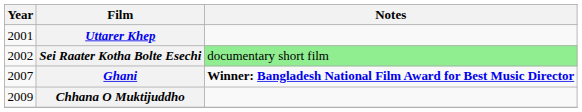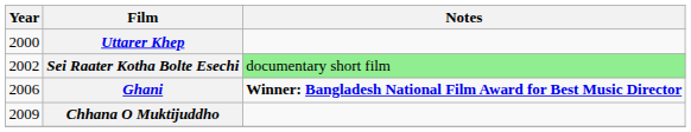Uttarer Khep | Year: 2001 -> 2000
Ghani | Year: 2007 -> 2006
